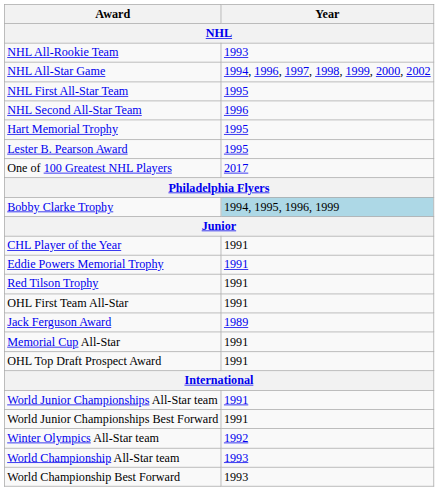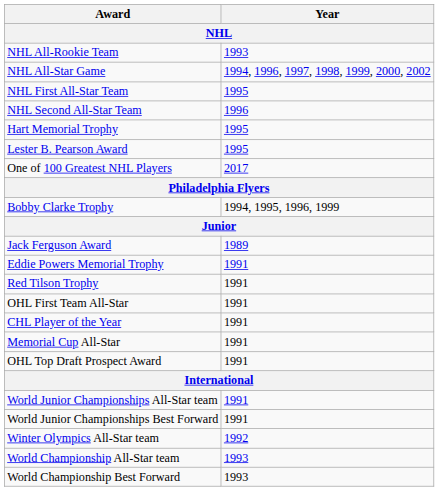Bobby Clarke Trophy | Year: lightblue background -> no background
rows swapped: Jack Ferguson Award <-> CHL Player of the Year
